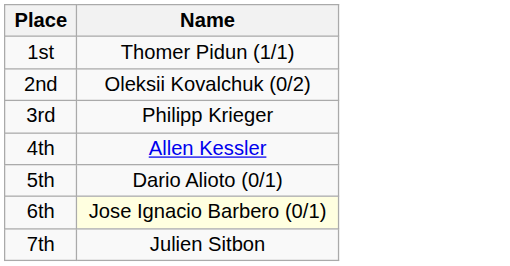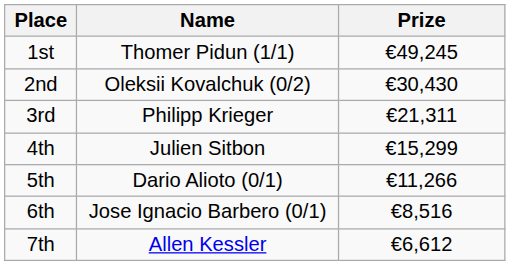+ column: Prize | €49,245 | €30,430 | €21,311 | €15,299 | €11,266 | €8,516 | €6,612
4th | Name: Allen Kessler -> Julien Sitbon
6th | Name: lightyellow background -> no background
7th | Name: Julien Sitbon -> Allen Kessler
